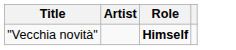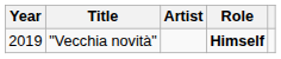+ column: Year | 2019
